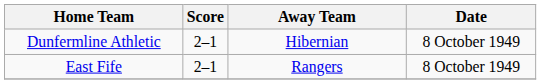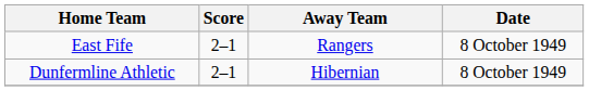rows swapped: Dunfermline Athletic <-> East Fife
